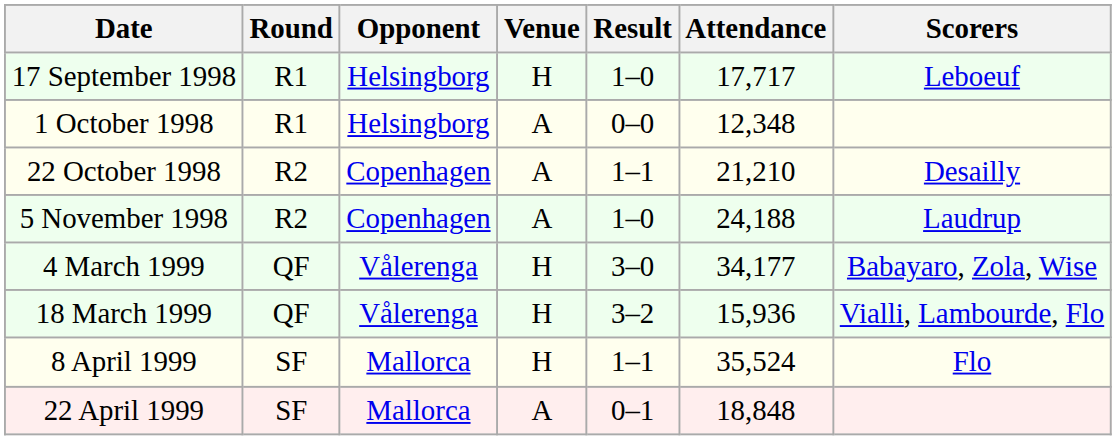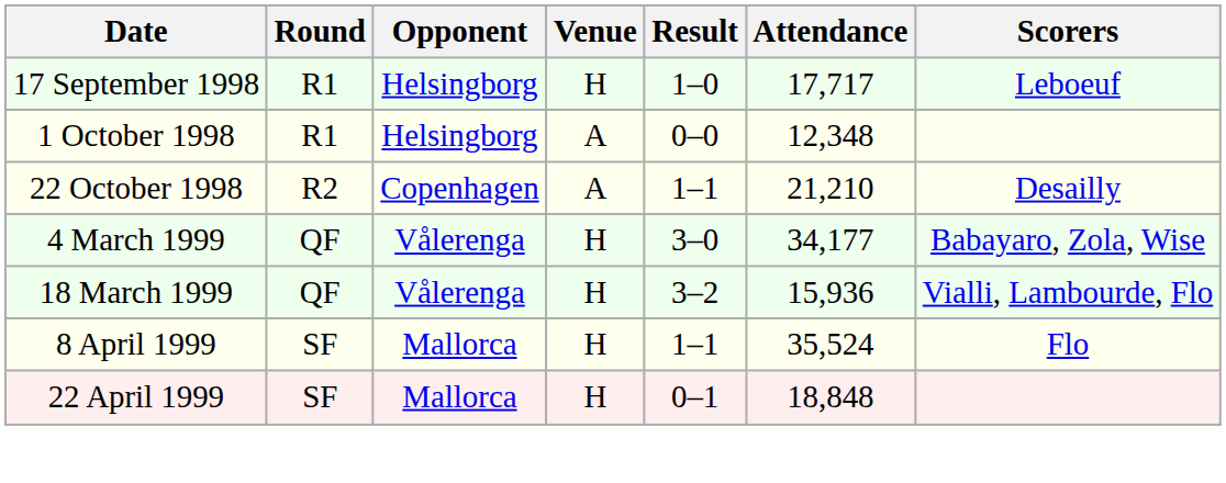- row: 5 November 1998 | R2 | Copenhagen | A | 1–0 | 24,188 | Laudrup
22 April 1999 | Venue: A -> H
